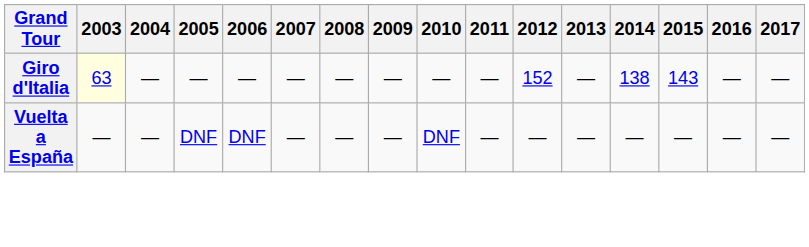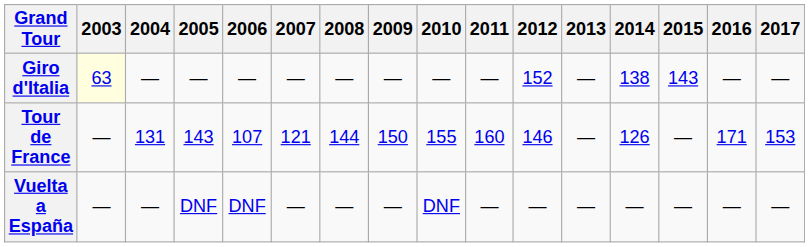+ row: Tour de France | — | 131 | 143 | 107 | 121 | 144 | 150 | 155 | 160 | 146 | — | 126 | — | 171 | 153
